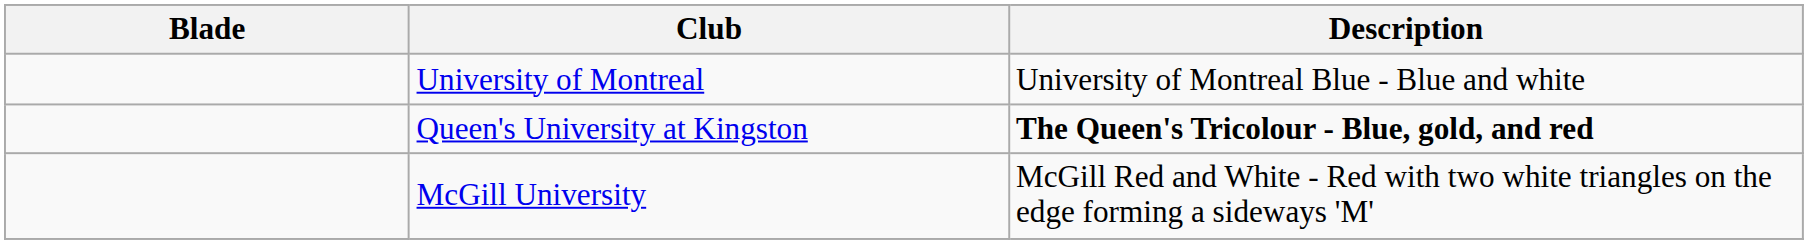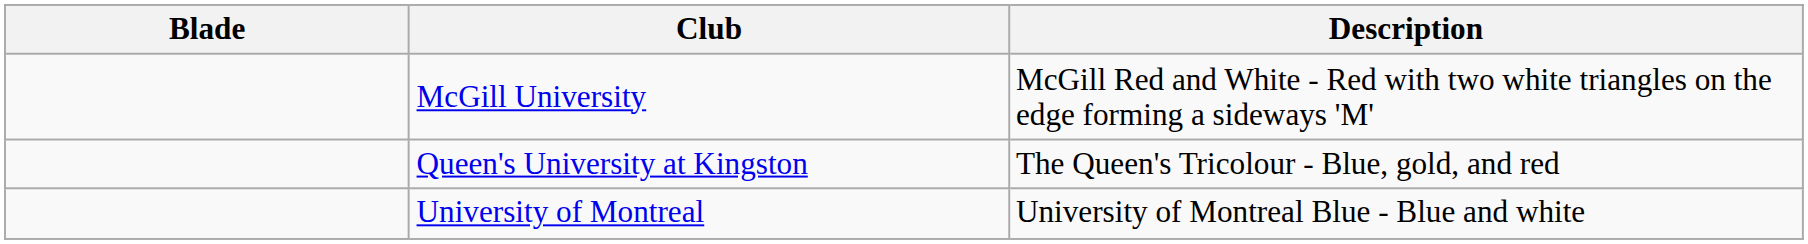rows swapped: McGill University <-> University of Montreal
Queen's University at Kingston | Description: bold -> normal
